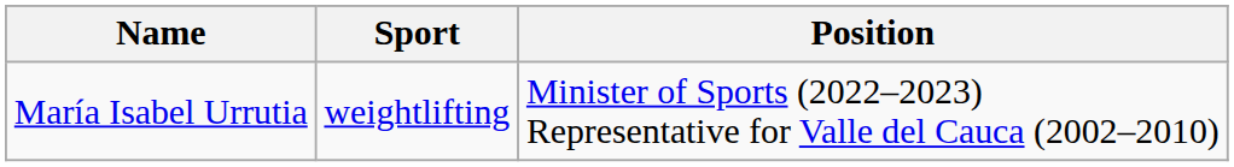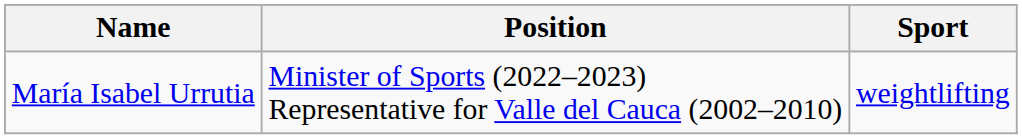columns swapped: Sport <-> Position
